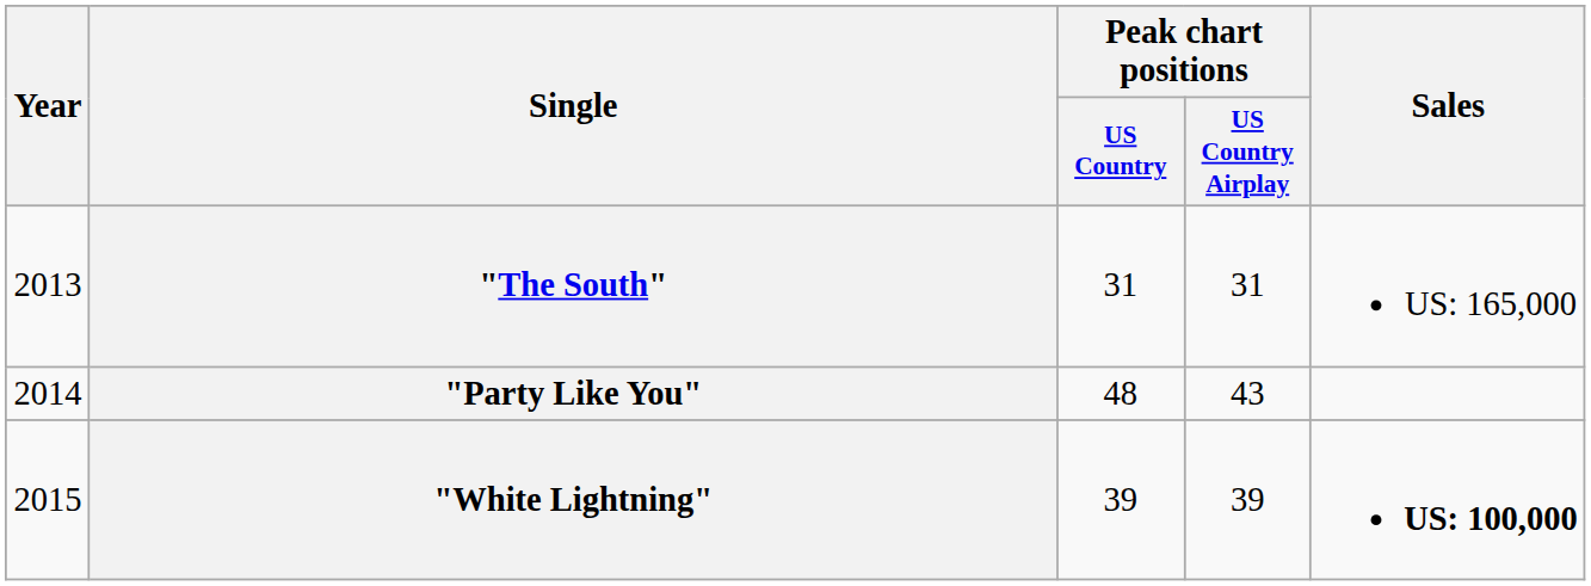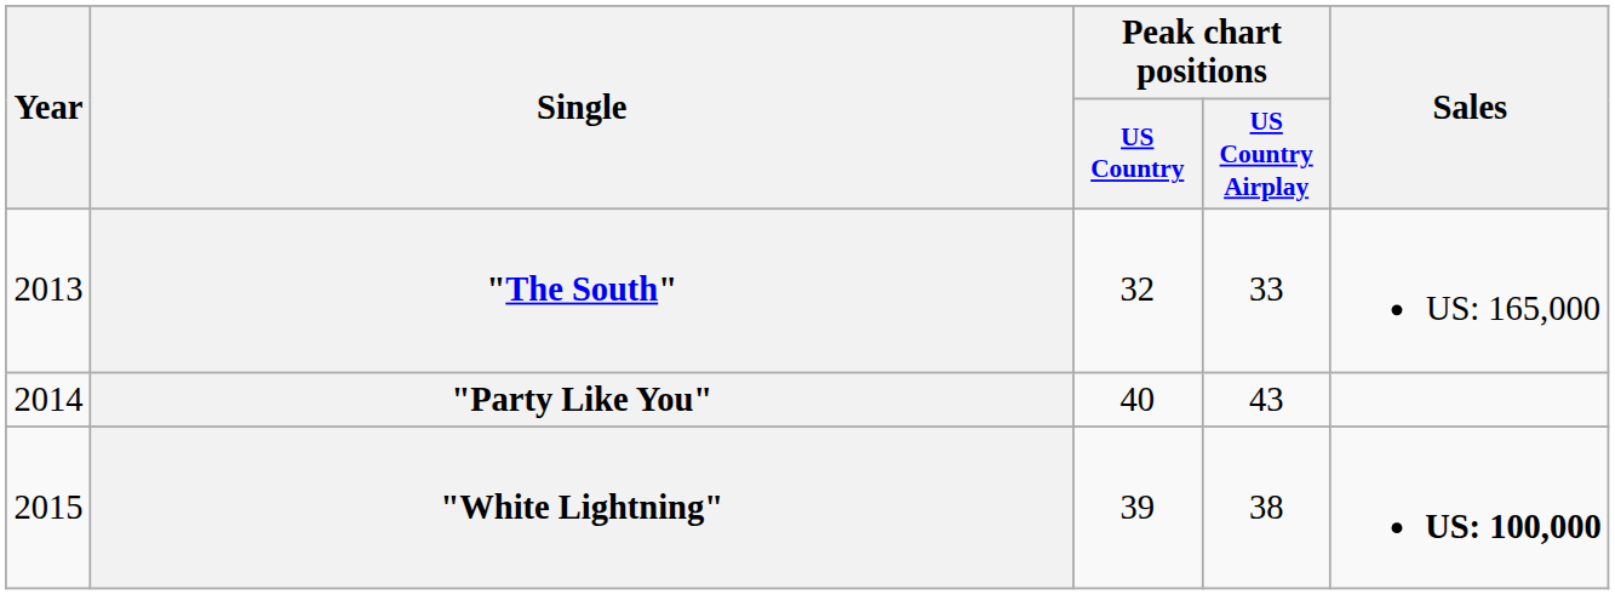"The South" | Peak chart positions / US Country: 31 -> 32
"The South" | Peak chart positions / US Country Airplay: 31 -> 33
"Party Like You" | Peak chart positions / US Country: 48 -> 40
"White Lightning" | Peak chart positions / US Country Airplay: 39 -> 38
